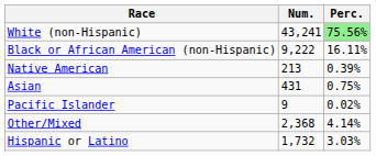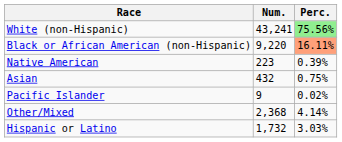Black or African American (non-Hispanic) | Num.: 9,222 -> 9,220
Black or African American (non-Hispanic) | Perc.: no background -> lightsalmon background
Native American | Num.: 213 -> 223
Asian | Num.: 431 -> 432
